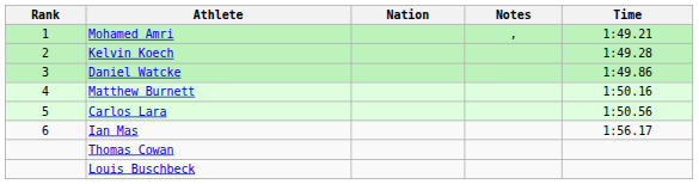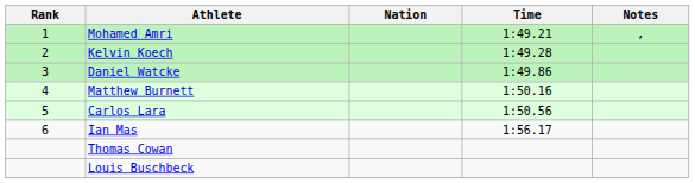columns swapped: Time <-> Notes
